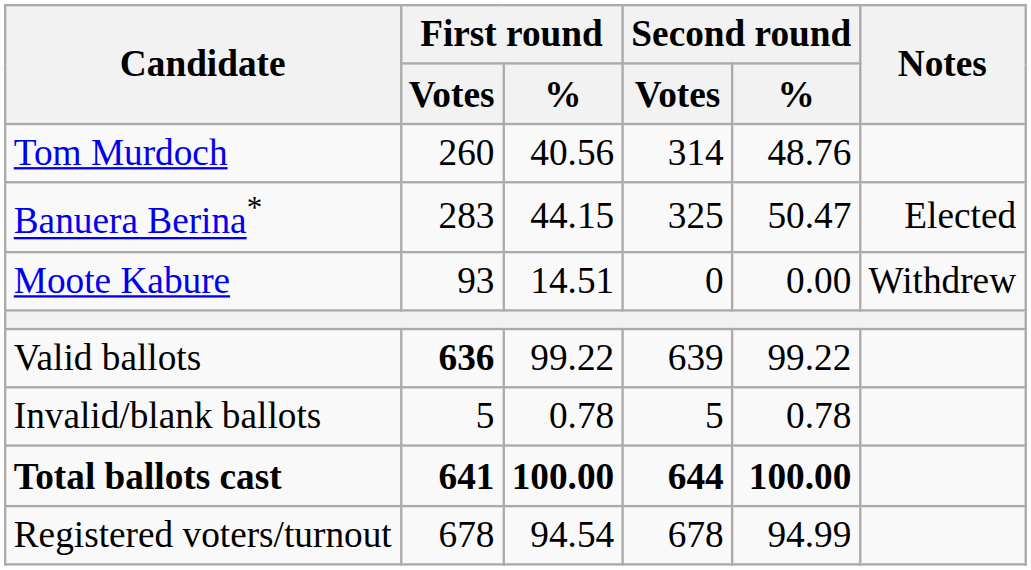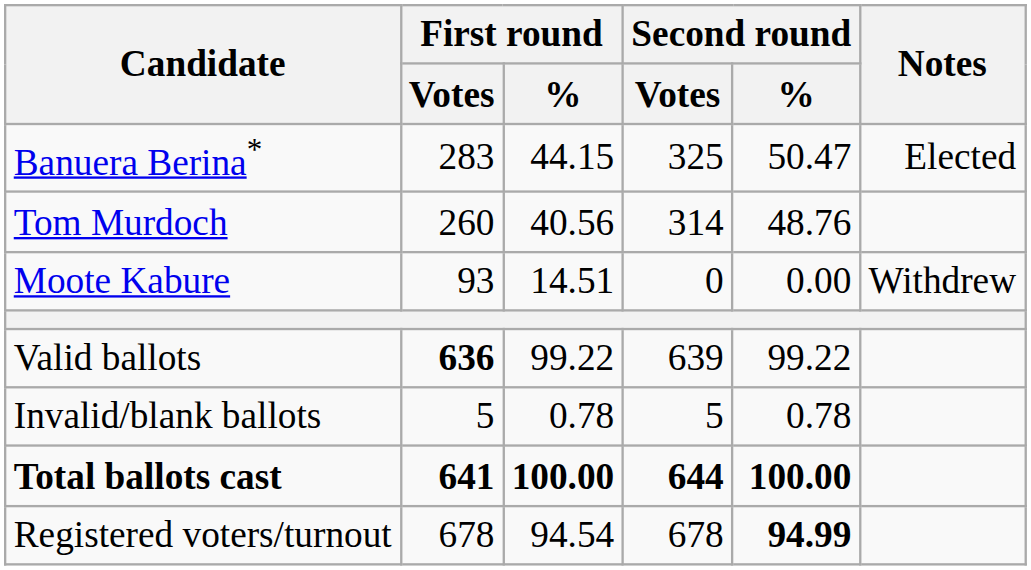rows swapped: Banuera Berina* <-> Tom Murdoch
Registered voters/turnout | Second round / %: normal -> bold
